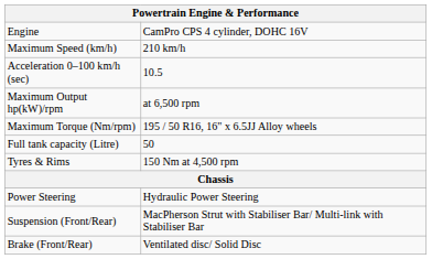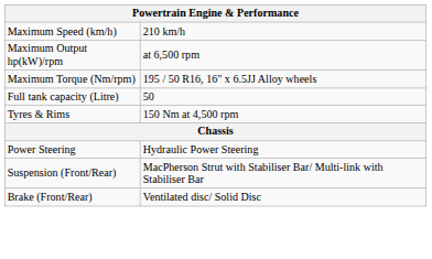- row: Engine | CamPro CPS 4 cylinder, DOHC 16V
- row: Acceleration 0–100 km/h (sec) | 10.5
